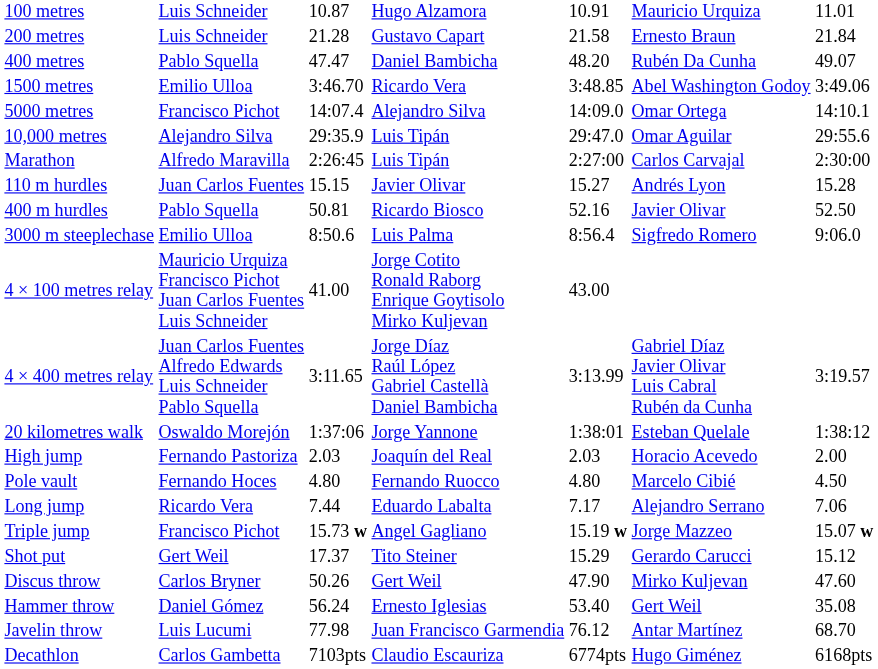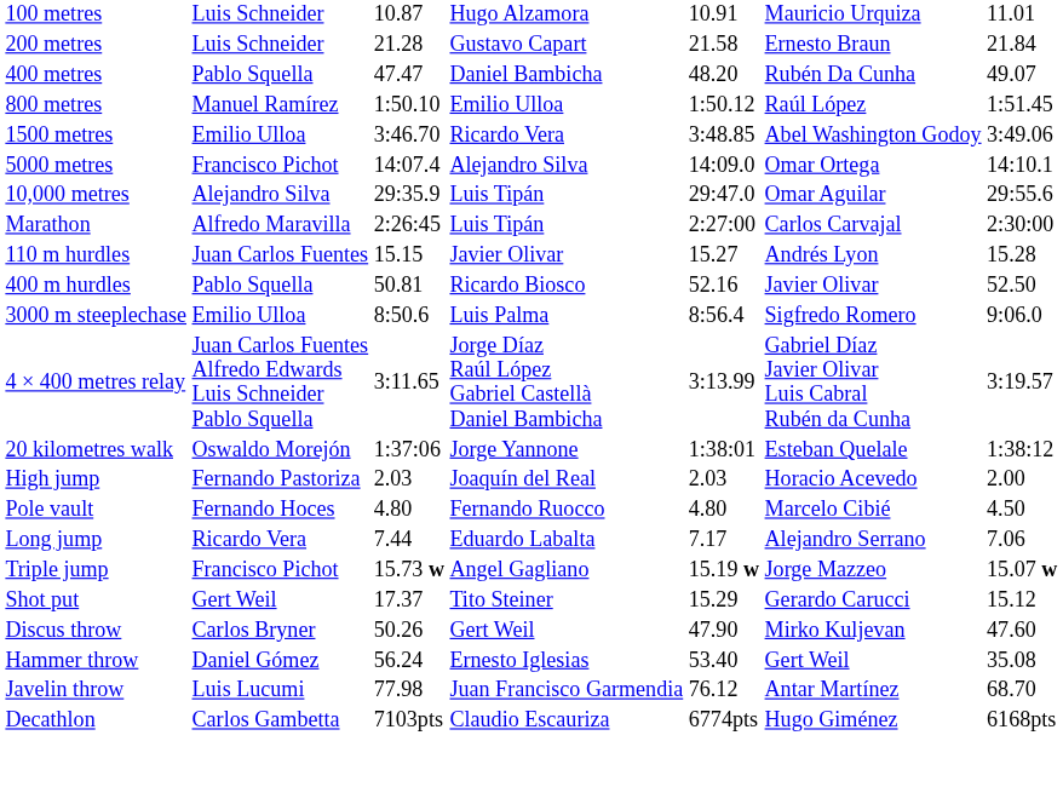+ row: 800 metres | Manuel Ramírez | 1:50.10 | Emilio Ulloa | 1:50.12 | Raúl López | 1:51.45
- row: 4 × 100 metres relay | Mauricio Urquiza Francisco Pichot Juan Carlos Fuentes Luis Schneider | 41.00 | Jorge Cotito Ronald Raborg Enrique Goytisolo Mirko Kuljevan | 43.00
